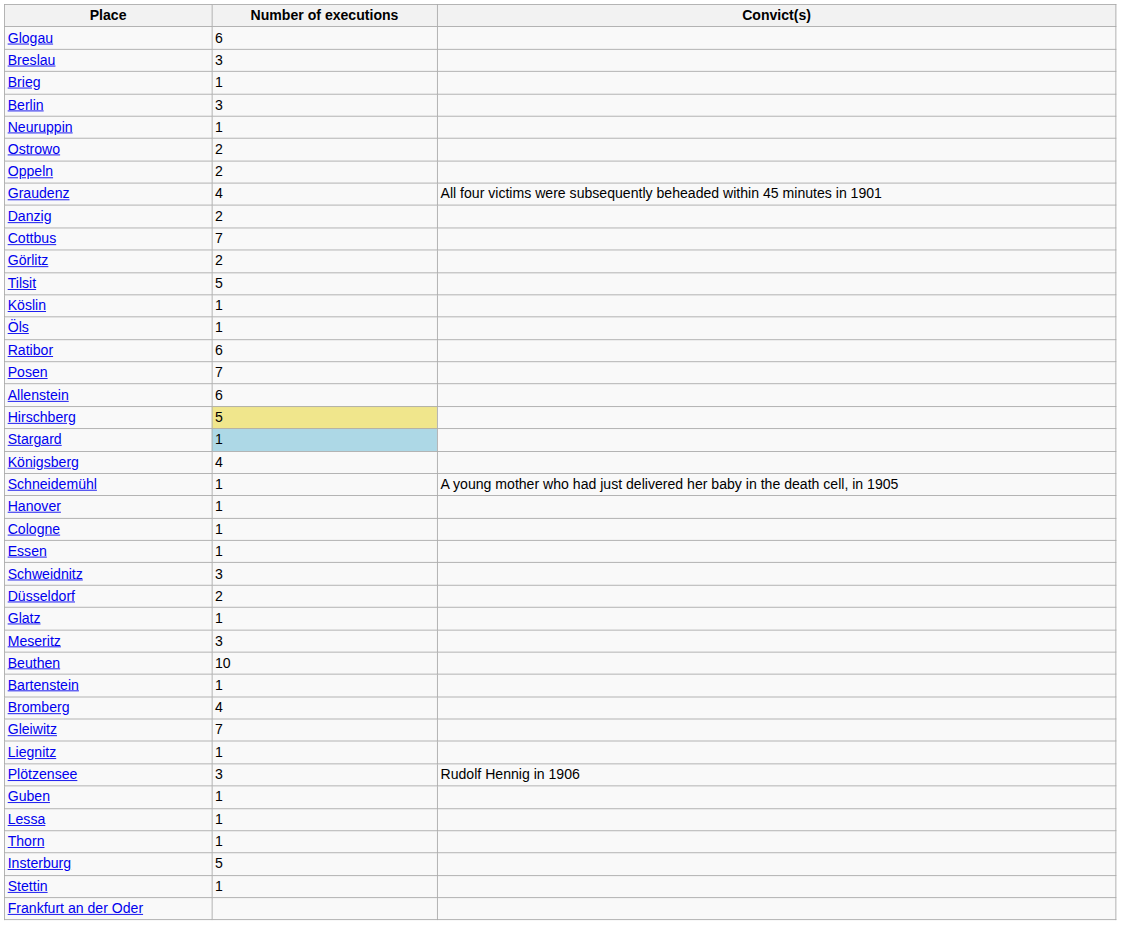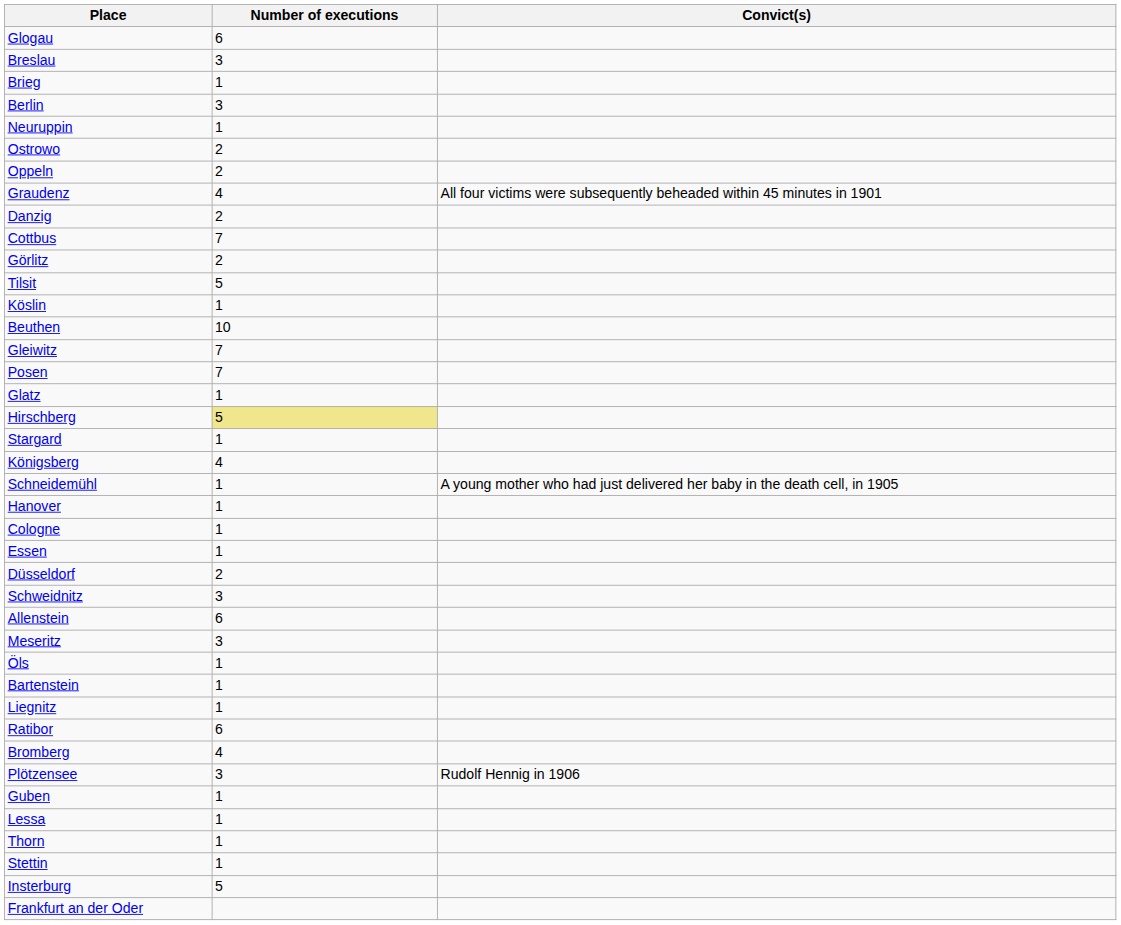rows swapped: Beuthen <-> Öls
rows swapped: Gleiwitz <-> Ratibor
rows swapped: Allenstein <-> Glatz
Stargard | Number of executions: lightblue background -> no background
rows swapped: Düsseldorf <-> Schweidnitz
rows swapped: Liegnitz <-> Bromberg
rows swapped: Insterburg <-> Stettin
